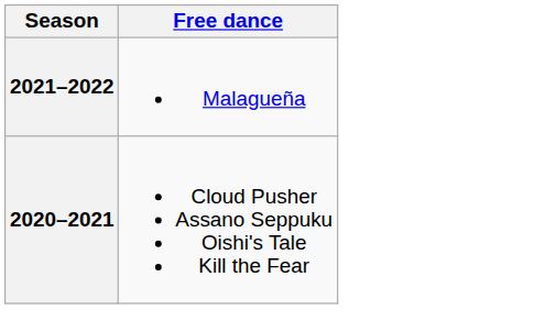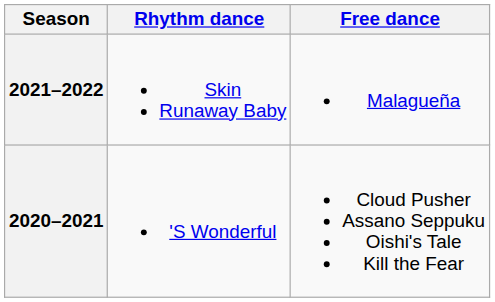+ column: Rhythm dance | Skin Runaway Baby | 'S Wonderful
